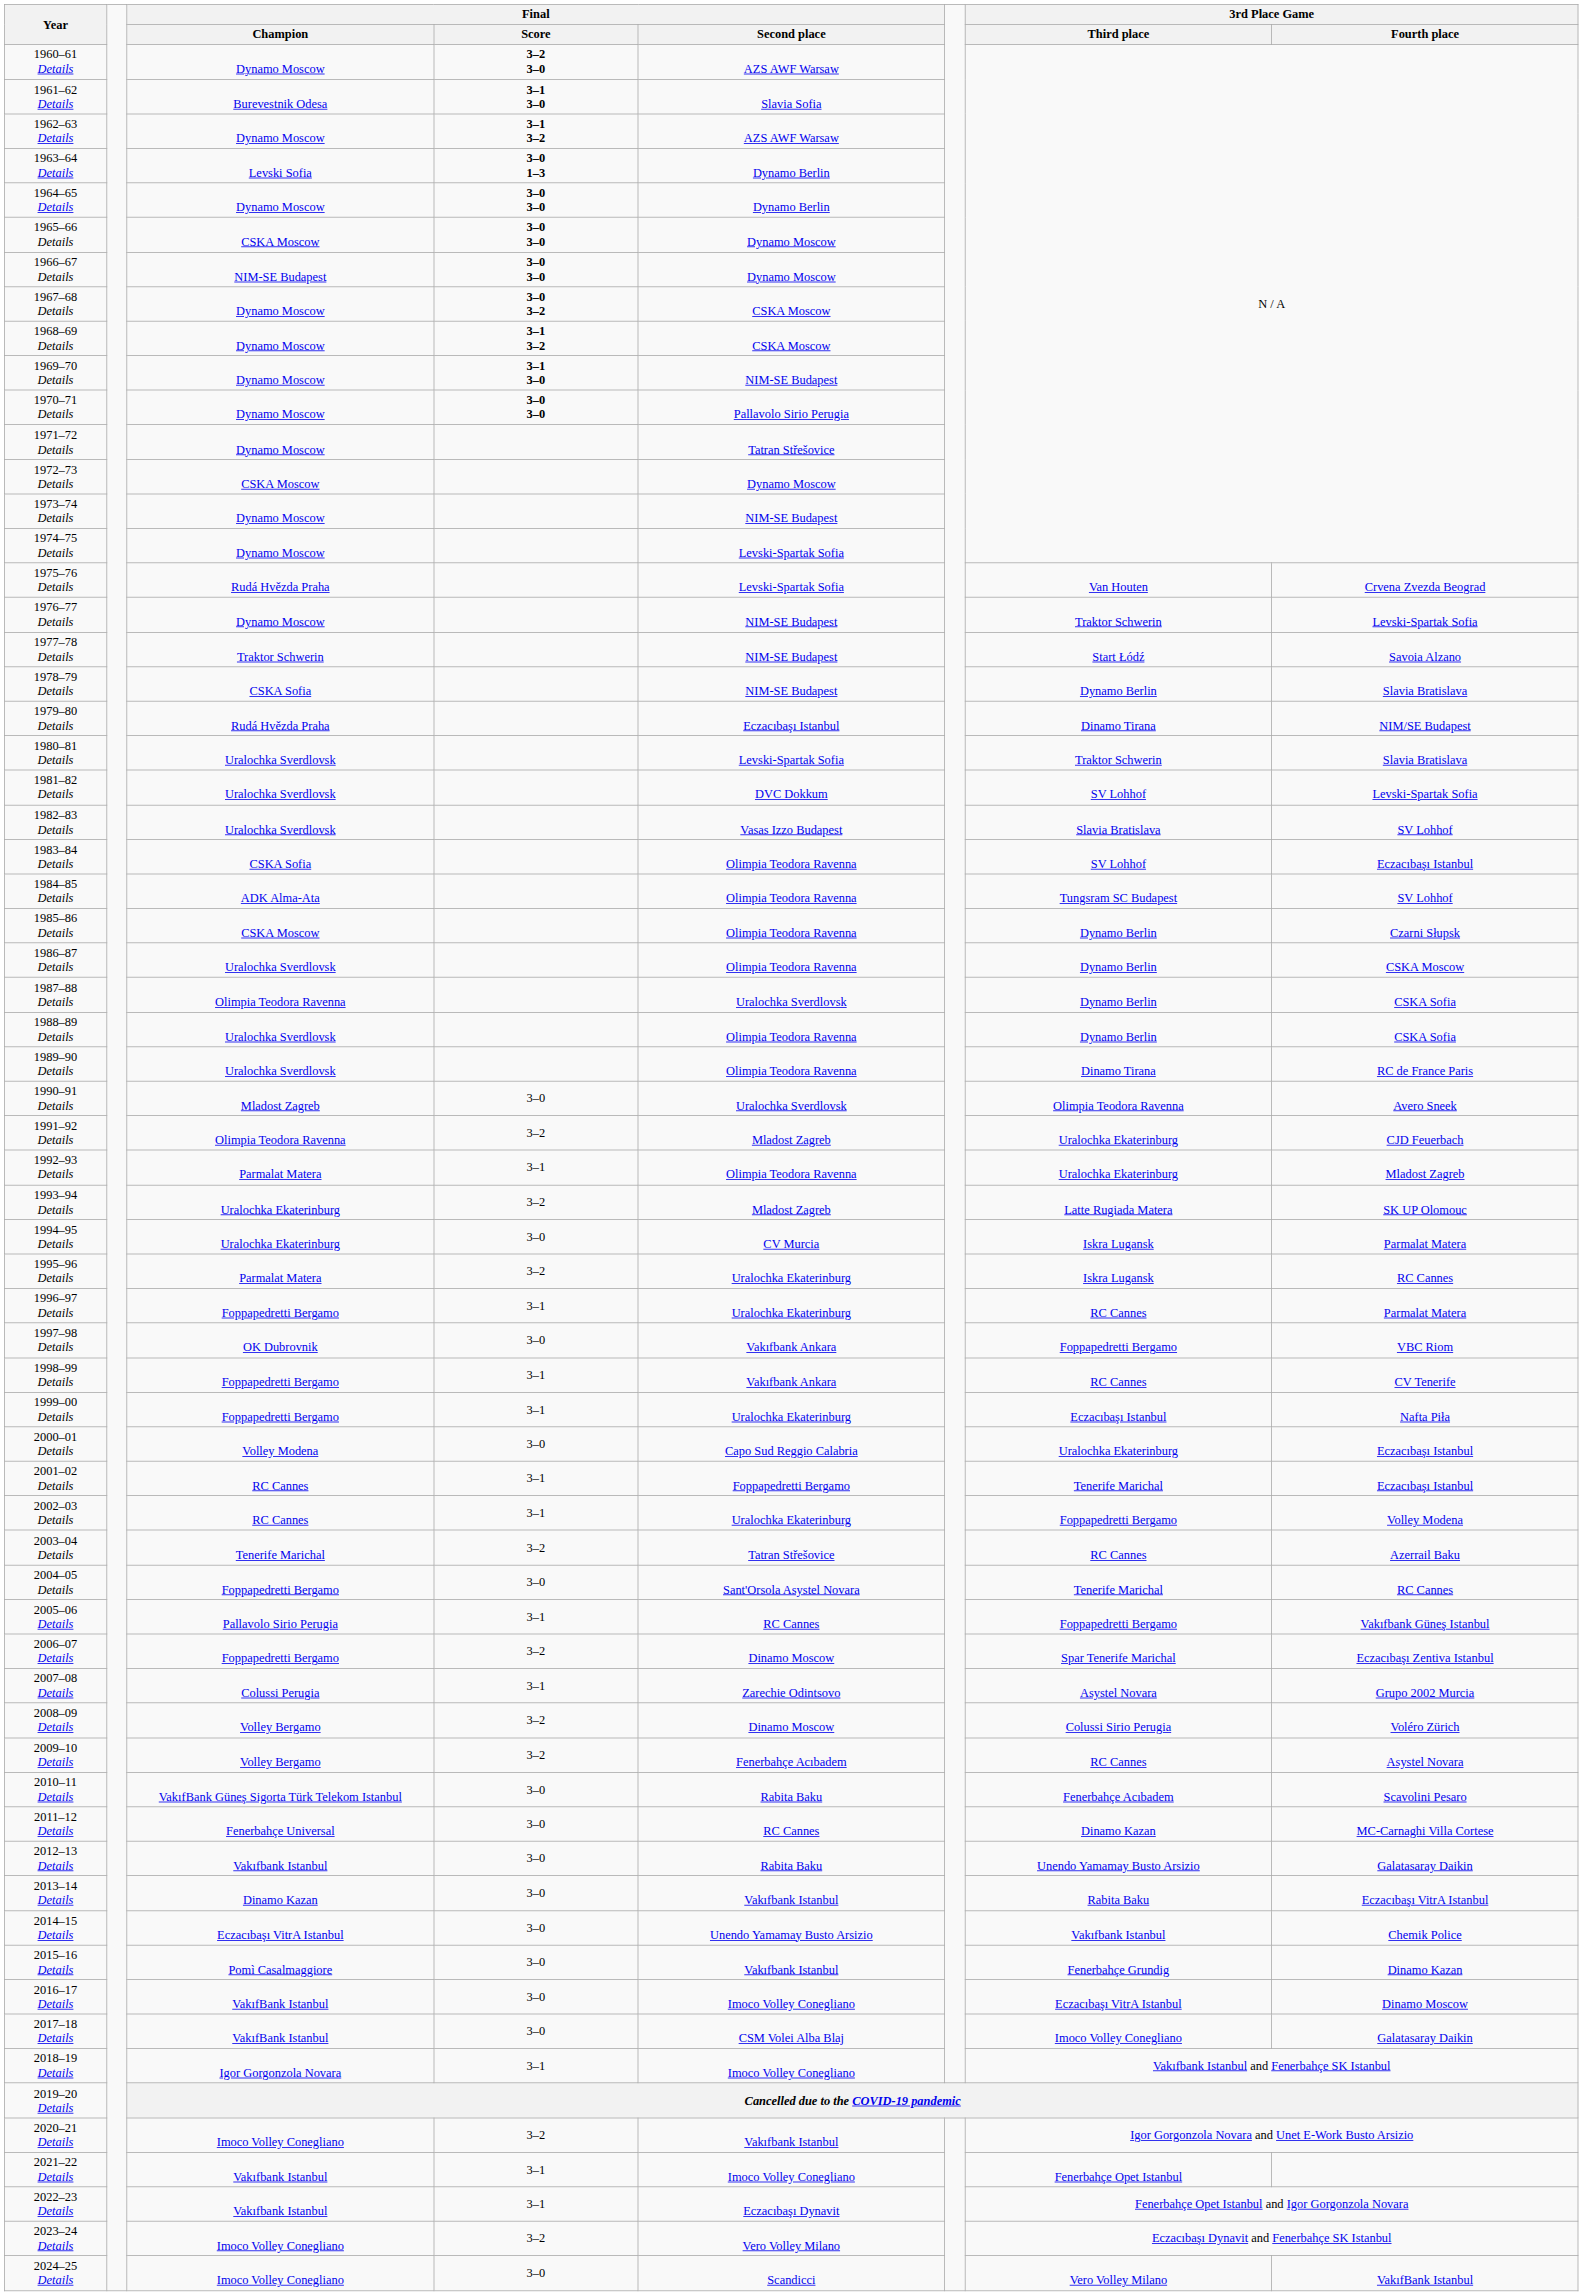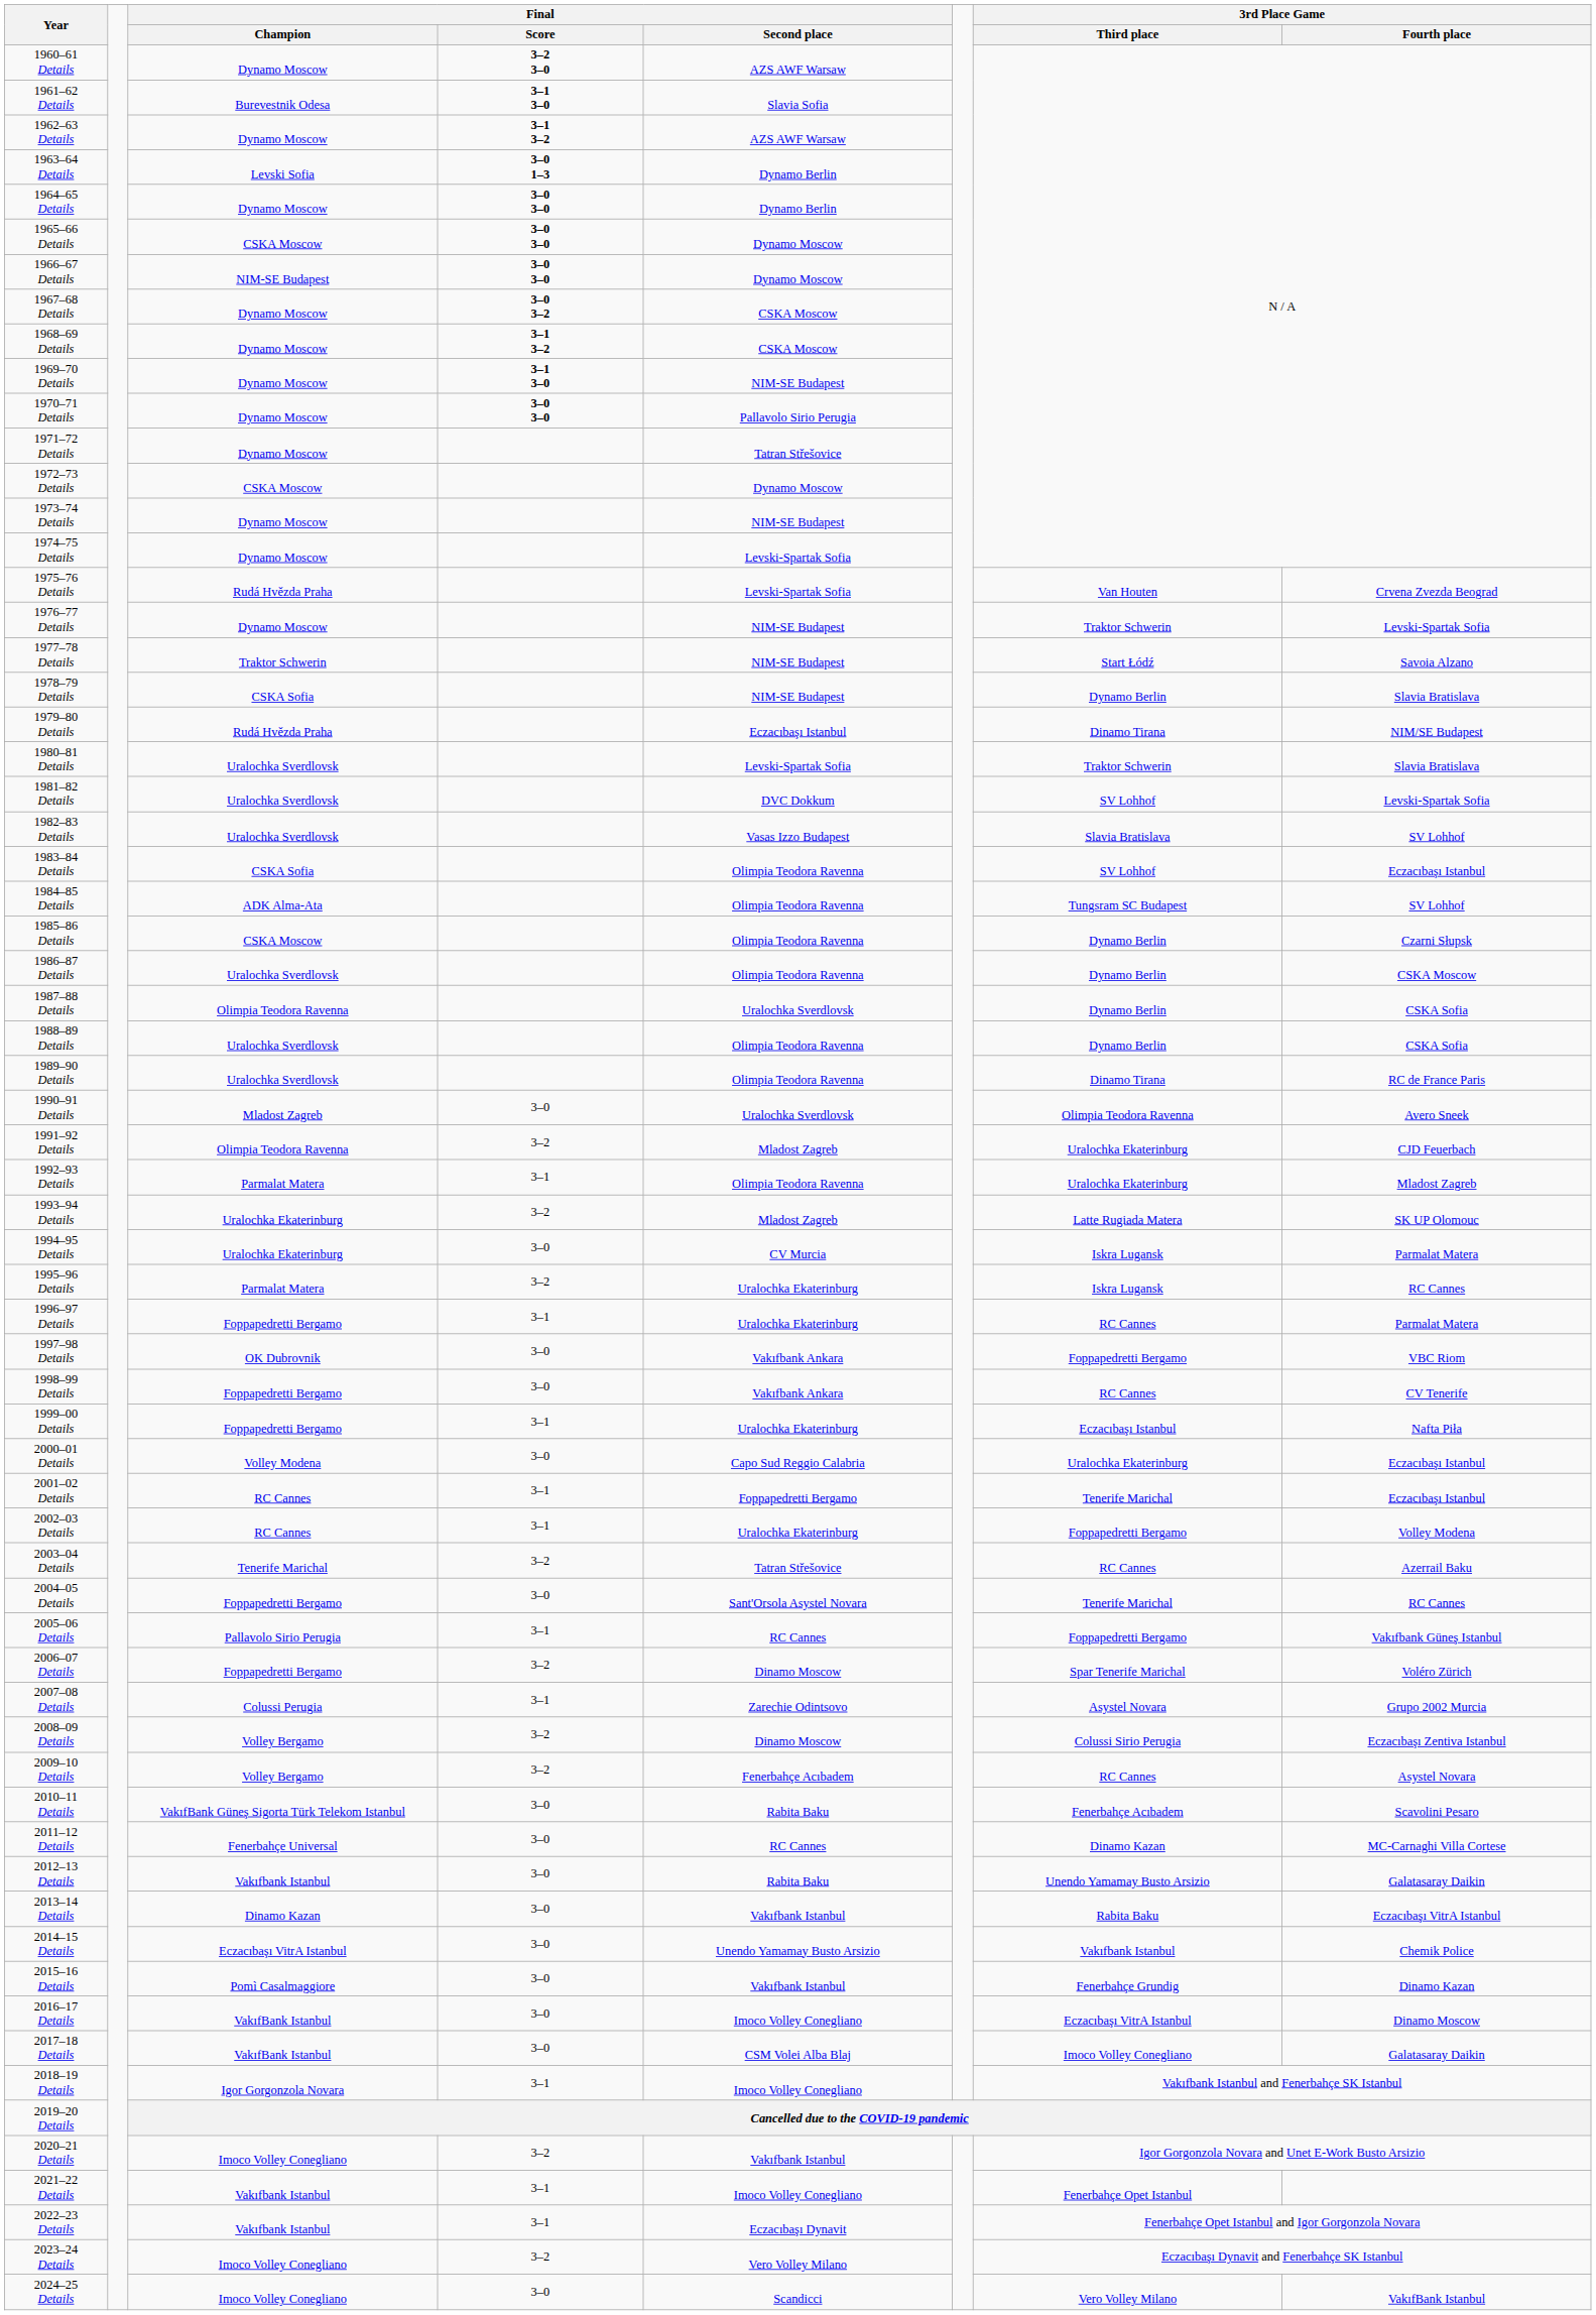1998–99 Details | Final / Score: 3–1 -> 3–0
2006–07 Details | 3rd Place Game / Fourth place: Eczacıbaşı Zentiva Istanbul -> Voléro Zürich
2008–09 Details | 3rd Place Game / Fourth place: Voléro Zürich -> Eczacıbaşı Zentiva Istanbul
